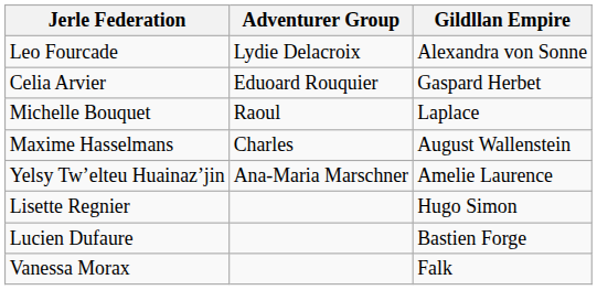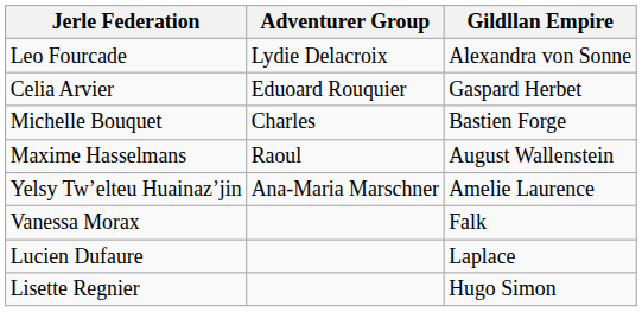Michelle Bouquet | Adventurer Group: Raoul -> Charles
Michelle Bouquet | Gildllan Empire: Laplace -> Bastien Forge
Maxime Hasselmans | Adventurer Group: Charles -> Raoul
rows swapped: Vanessa Morax <-> Lisette Regnier
Lucien Dufaure | Gildllan Empire: Bastien Forge -> Laplace
